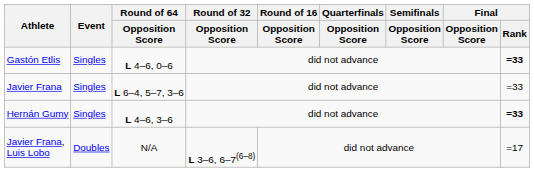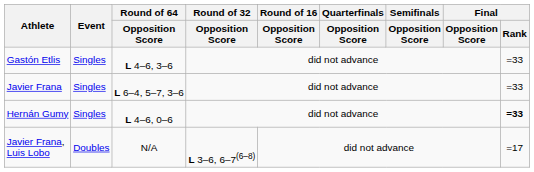Gastón Etlis | Round of 64 / Opposition Score: L 4–6, 0–6 -> L 4–6, 3–6
Gastón Etlis | Final / Rank: bold -> normal
Hernán Gumy | Round of 64 / Opposition Score: L 4–6, 3–6 -> L 4–6, 0–6
